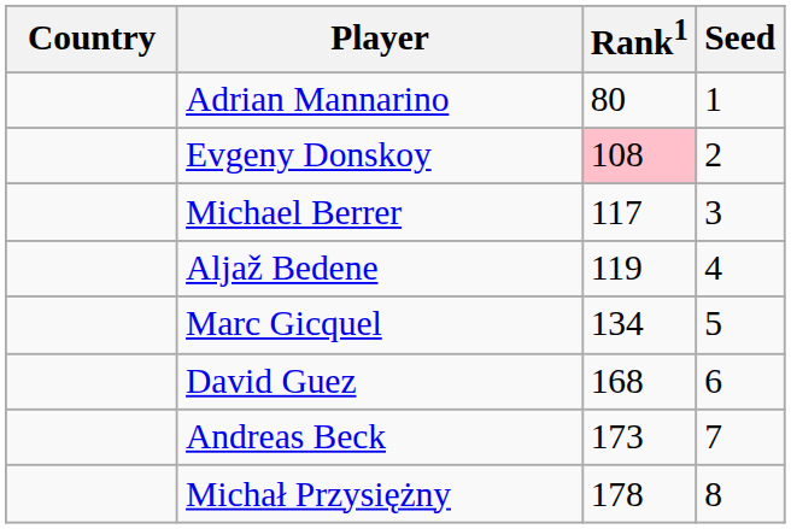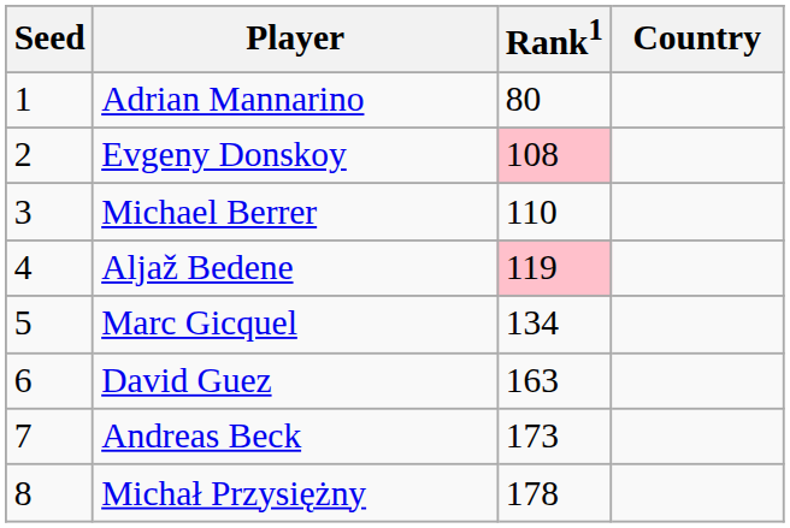columns swapped: Country <-> Seed
Michael Berrer | Rank1: 117 -> 110
Aljaž Bedene | Rank1: no background -> pink background
David Guez | Rank1: 168 -> 163
